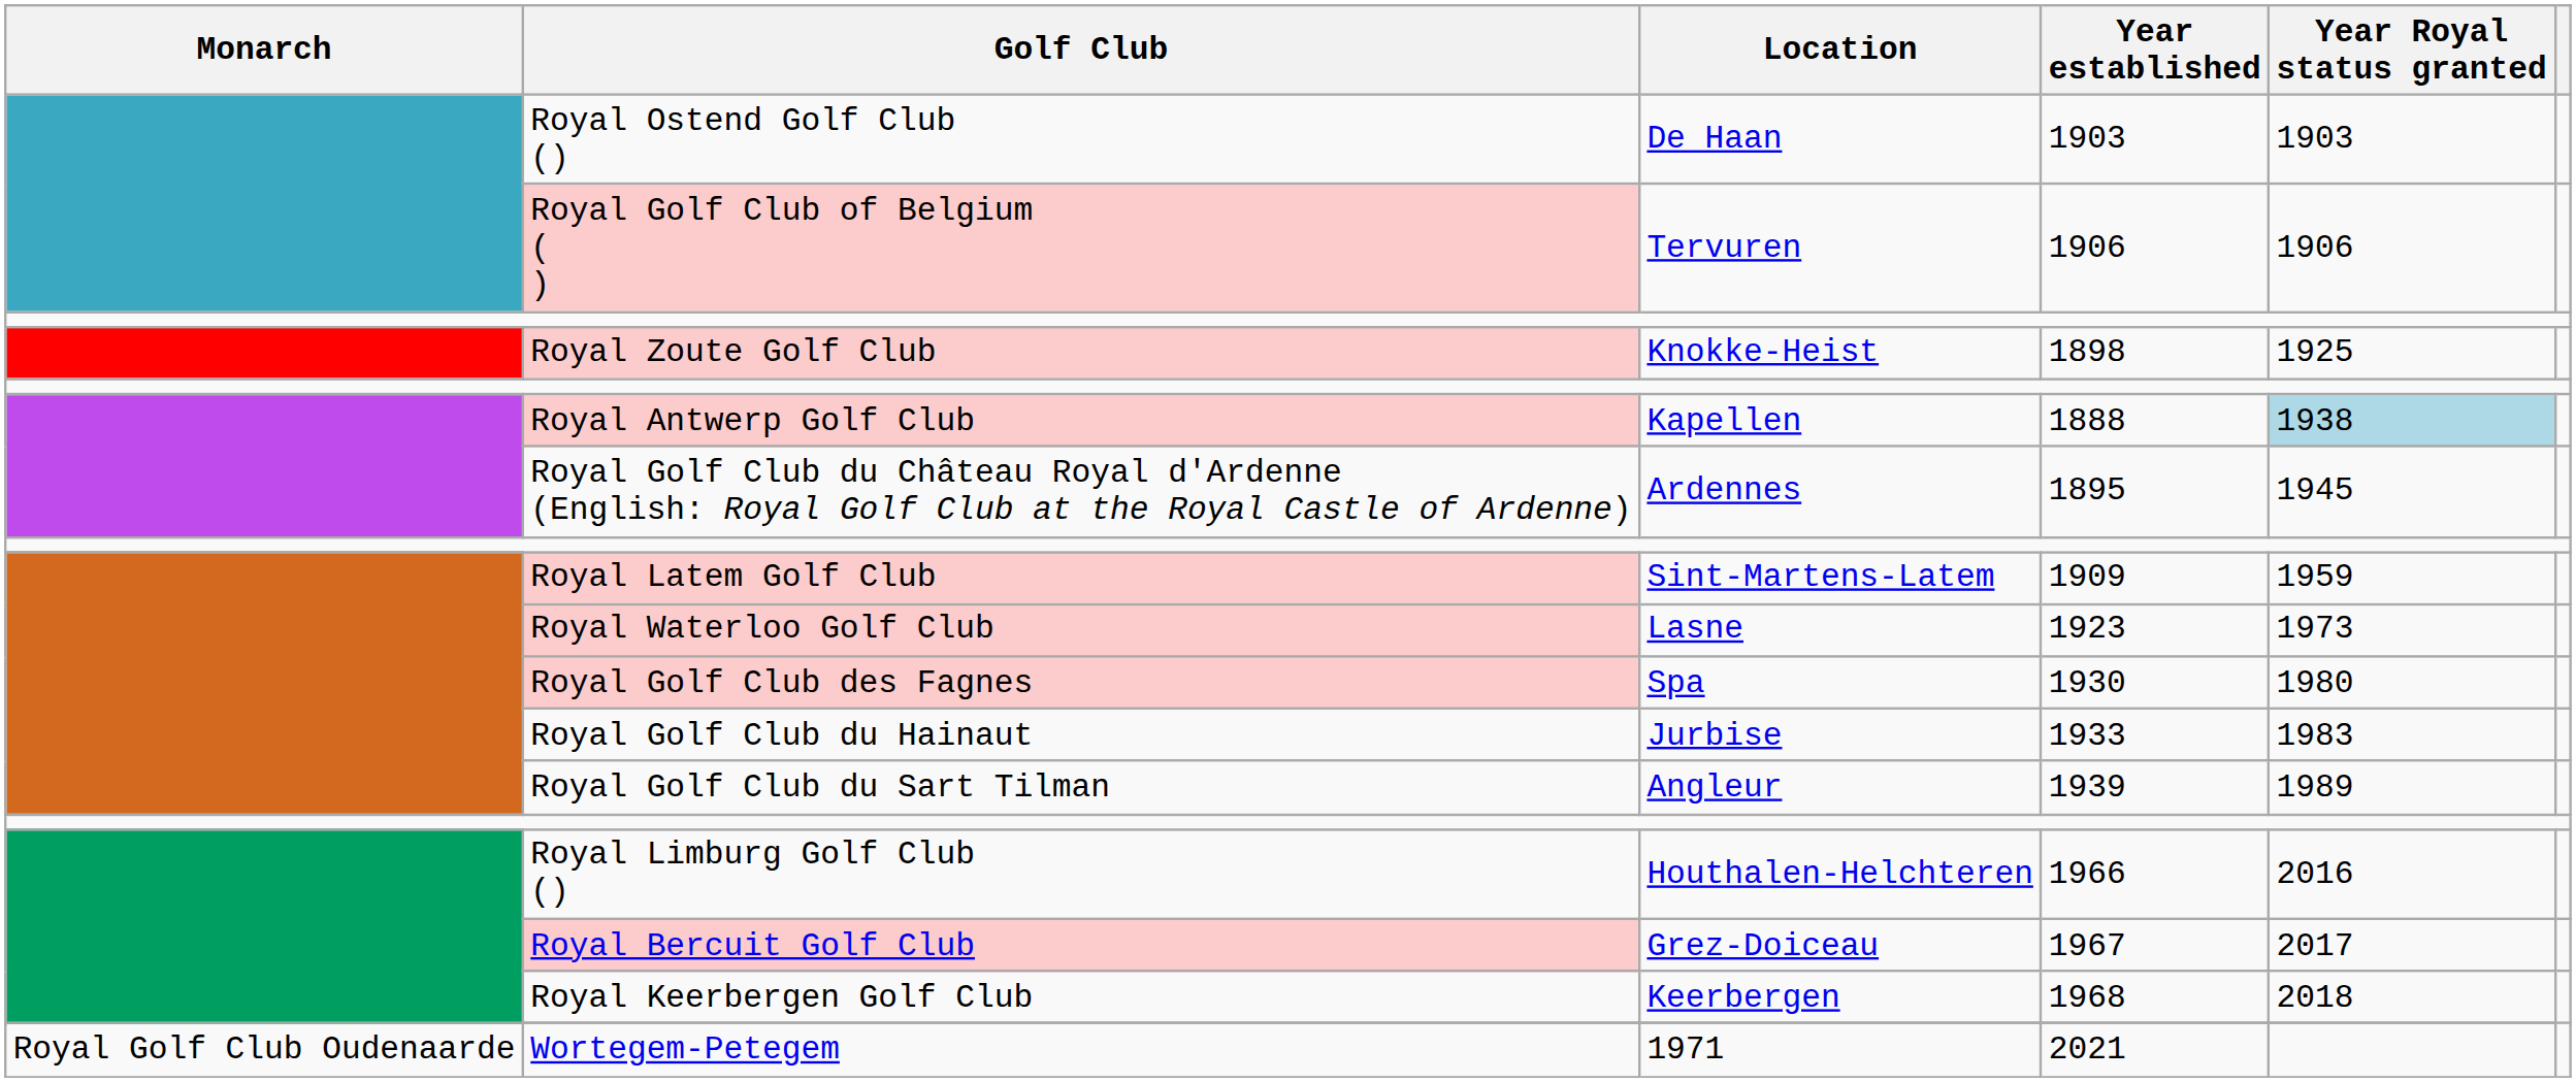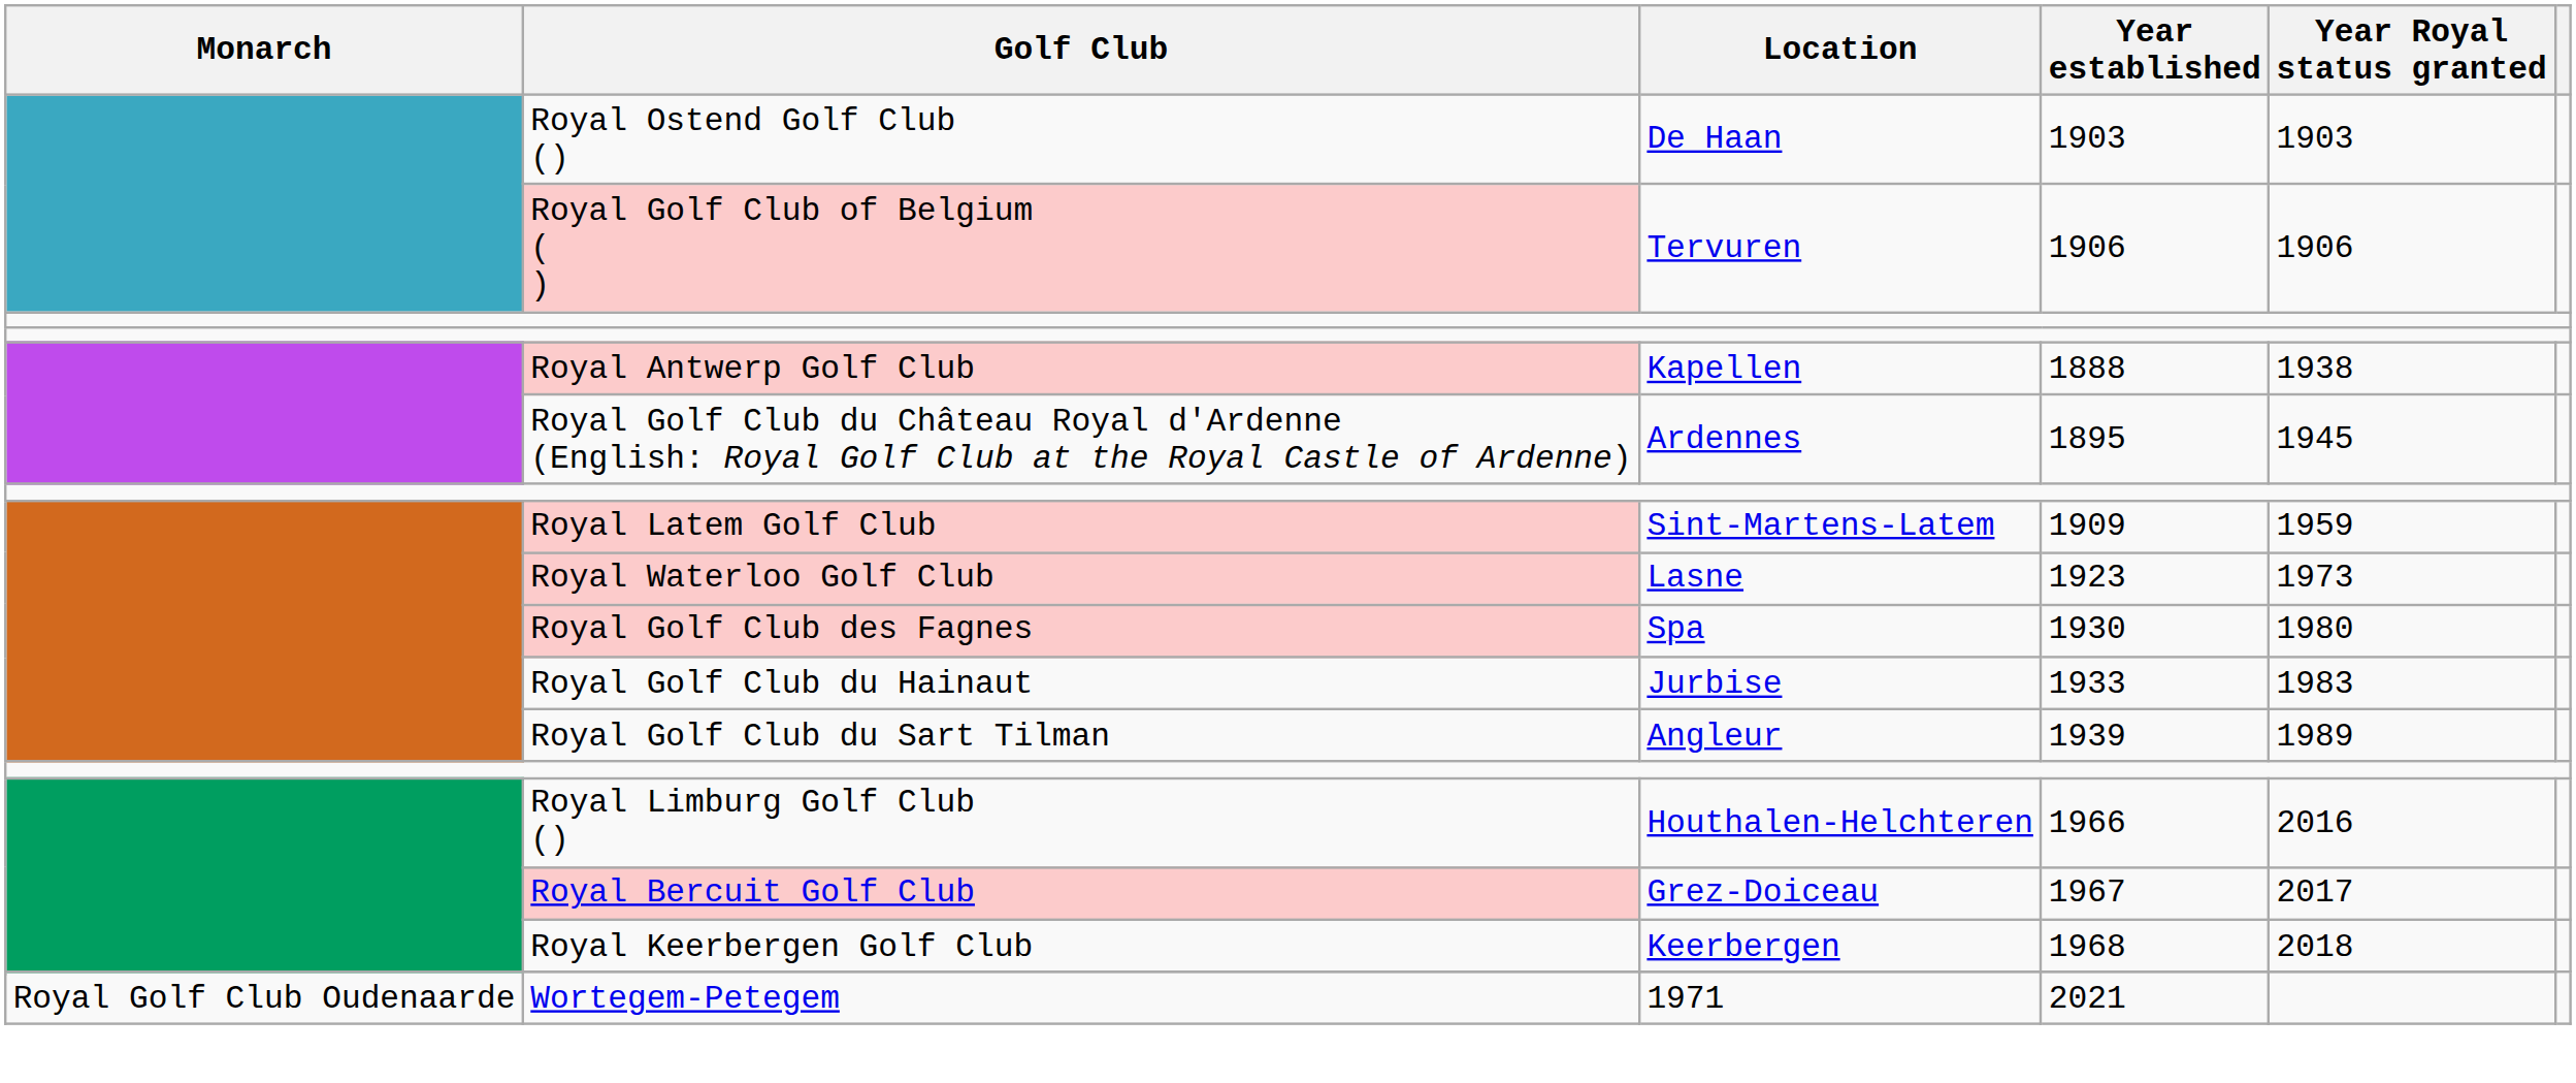- row: Royal Zoute Golf Club | Knokke-Heist | 1898 | 1925
Royal Antwerp Golf Club | Year Royal status granted: lightblue background -> no background
